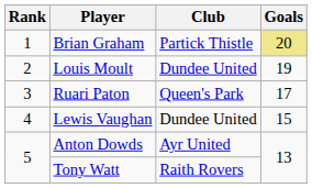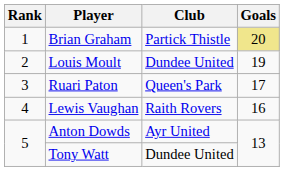Lewis Vaughan | Club: Dundee United -> Raith Rovers
Lewis Vaughan | Goals: 15 -> 16
Tony Watt | Club: Raith Rovers -> Dundee United
